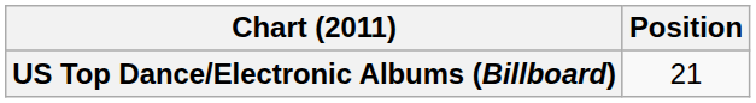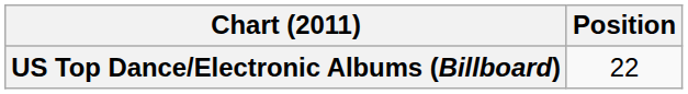US Top Dance/Electronic Albums (Billboard) | Position: 21 -> 22
